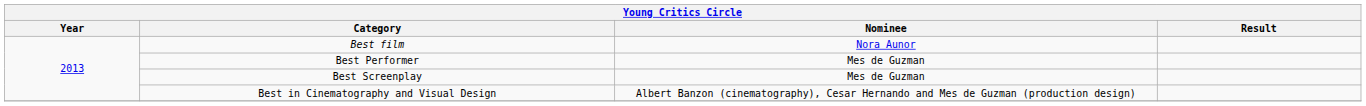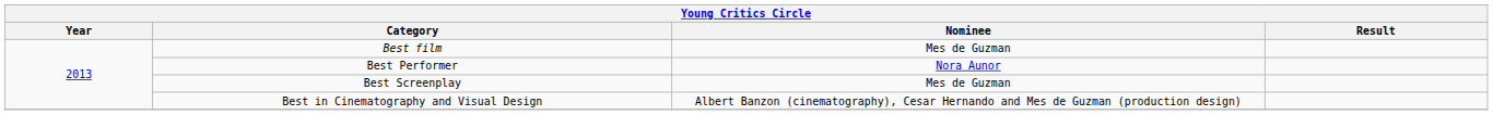Best film | Nominee: Nora Aunor -> Mes de Guzman
Best Performer | Nominee: Mes de Guzman -> Nora Aunor
